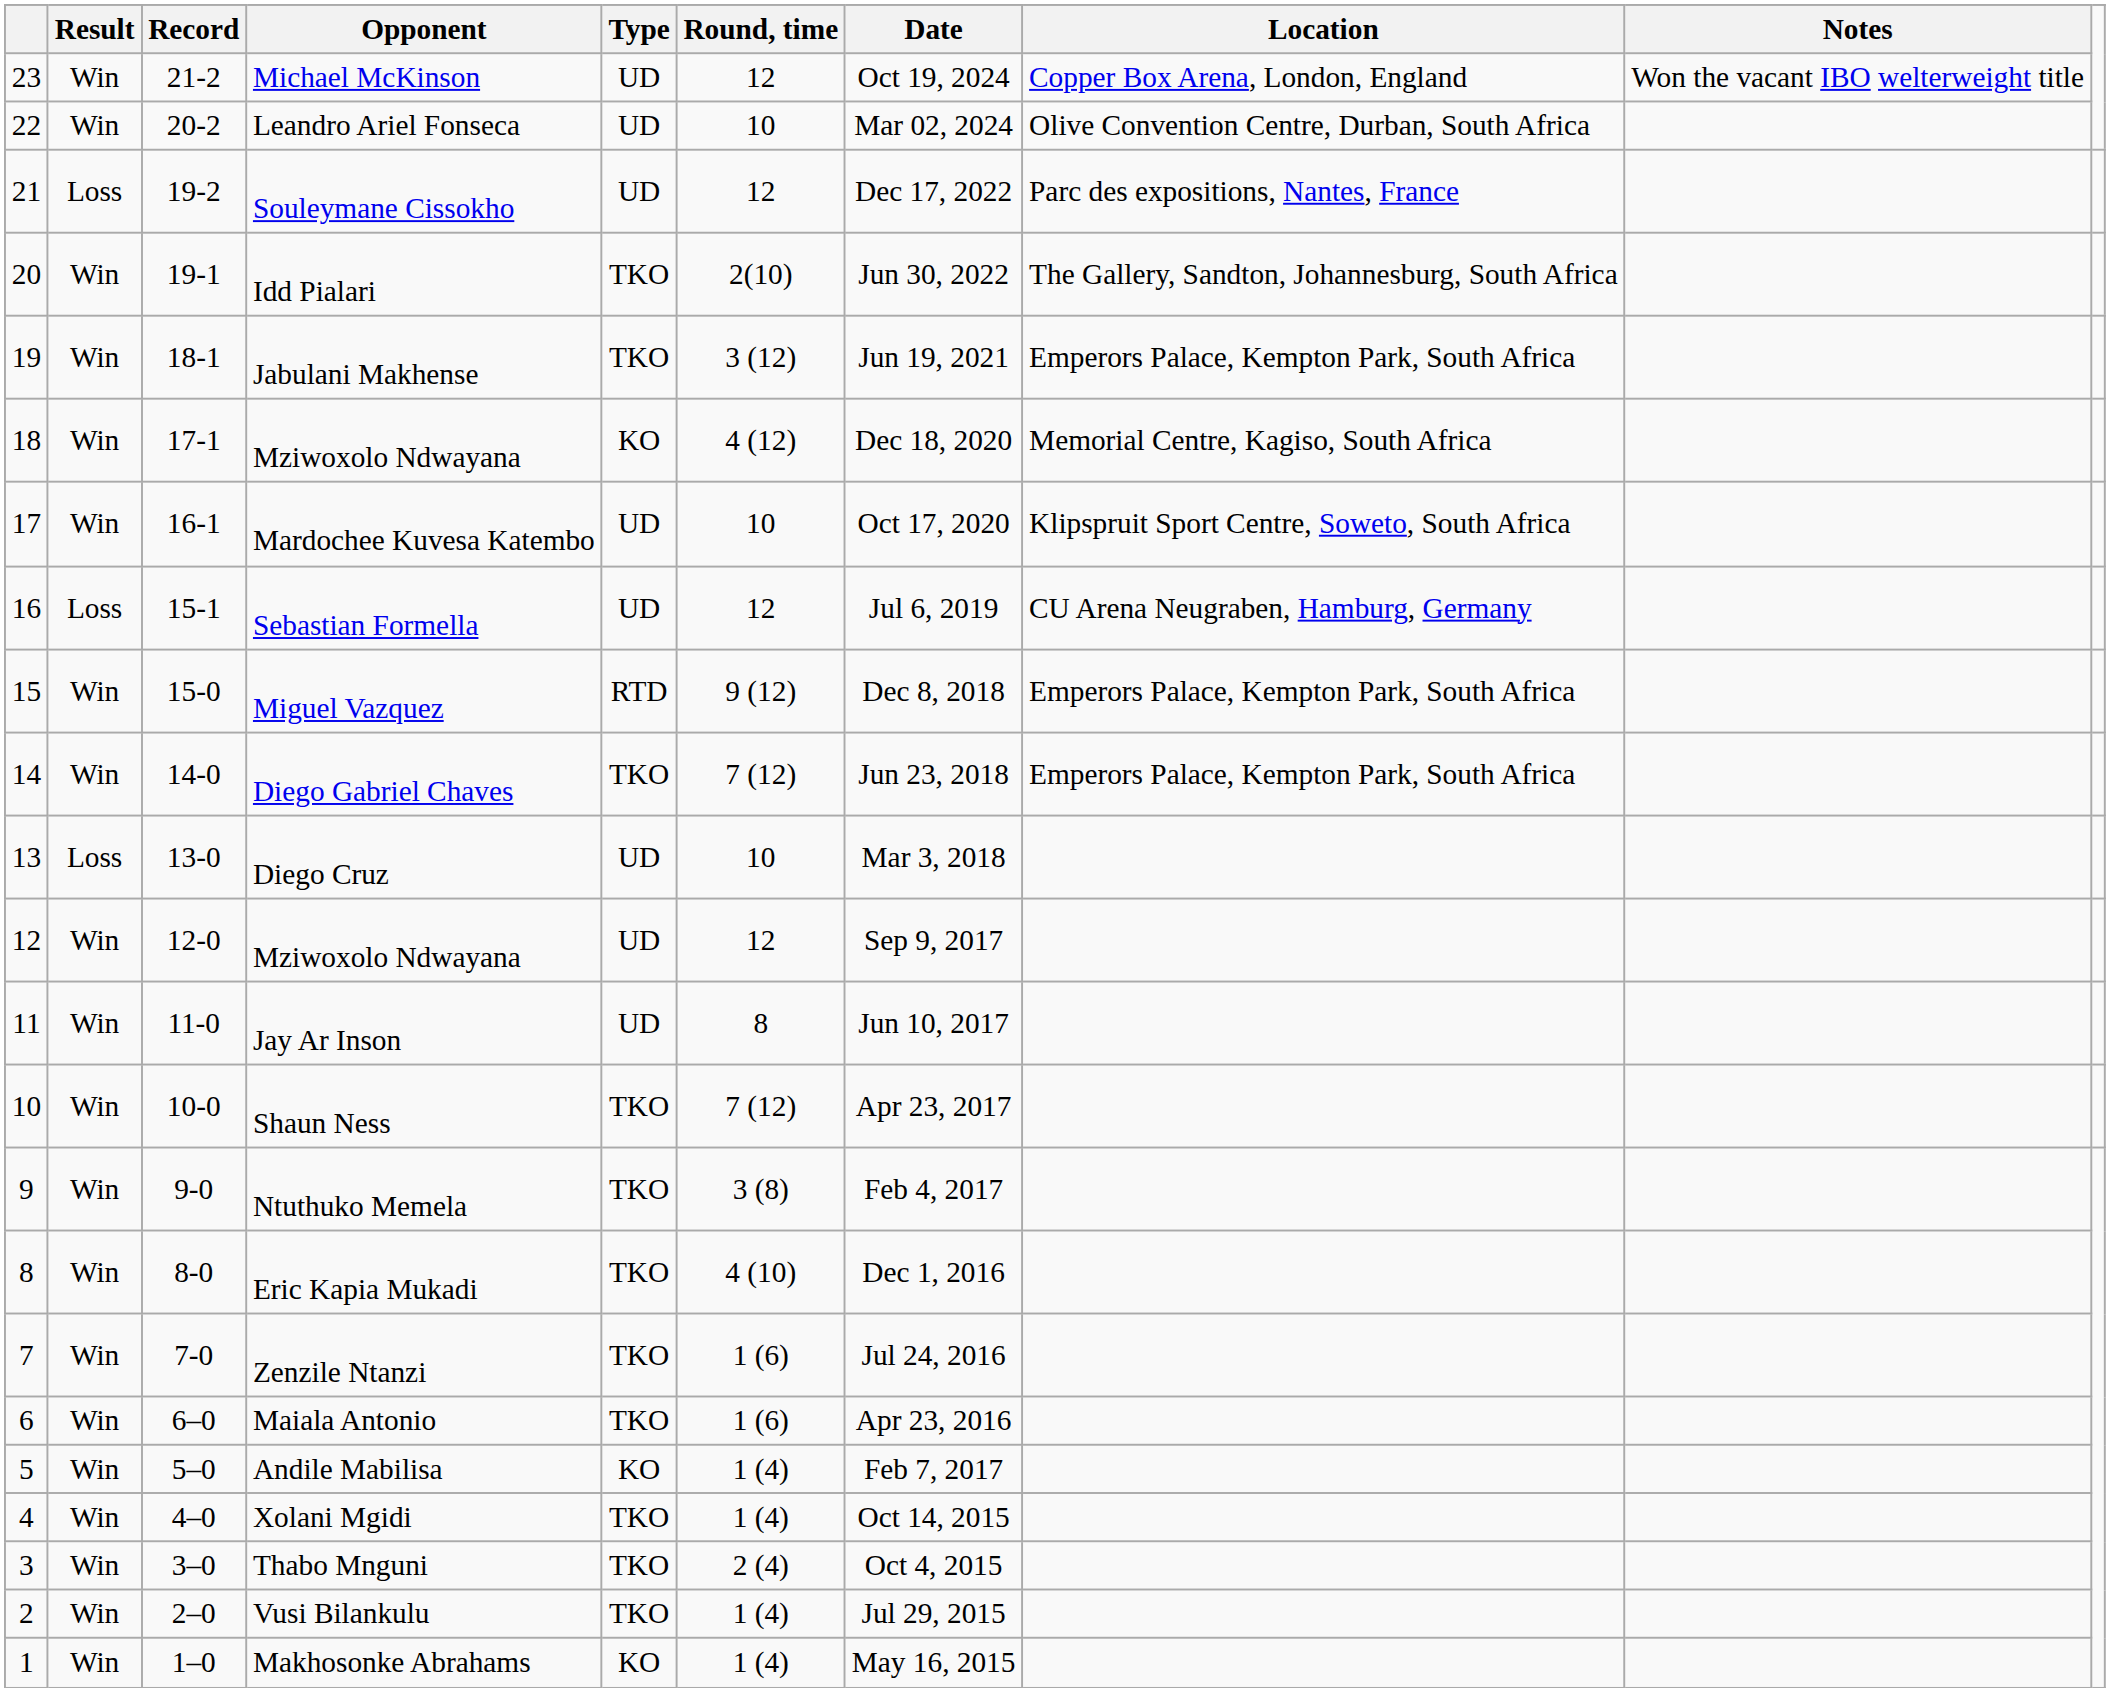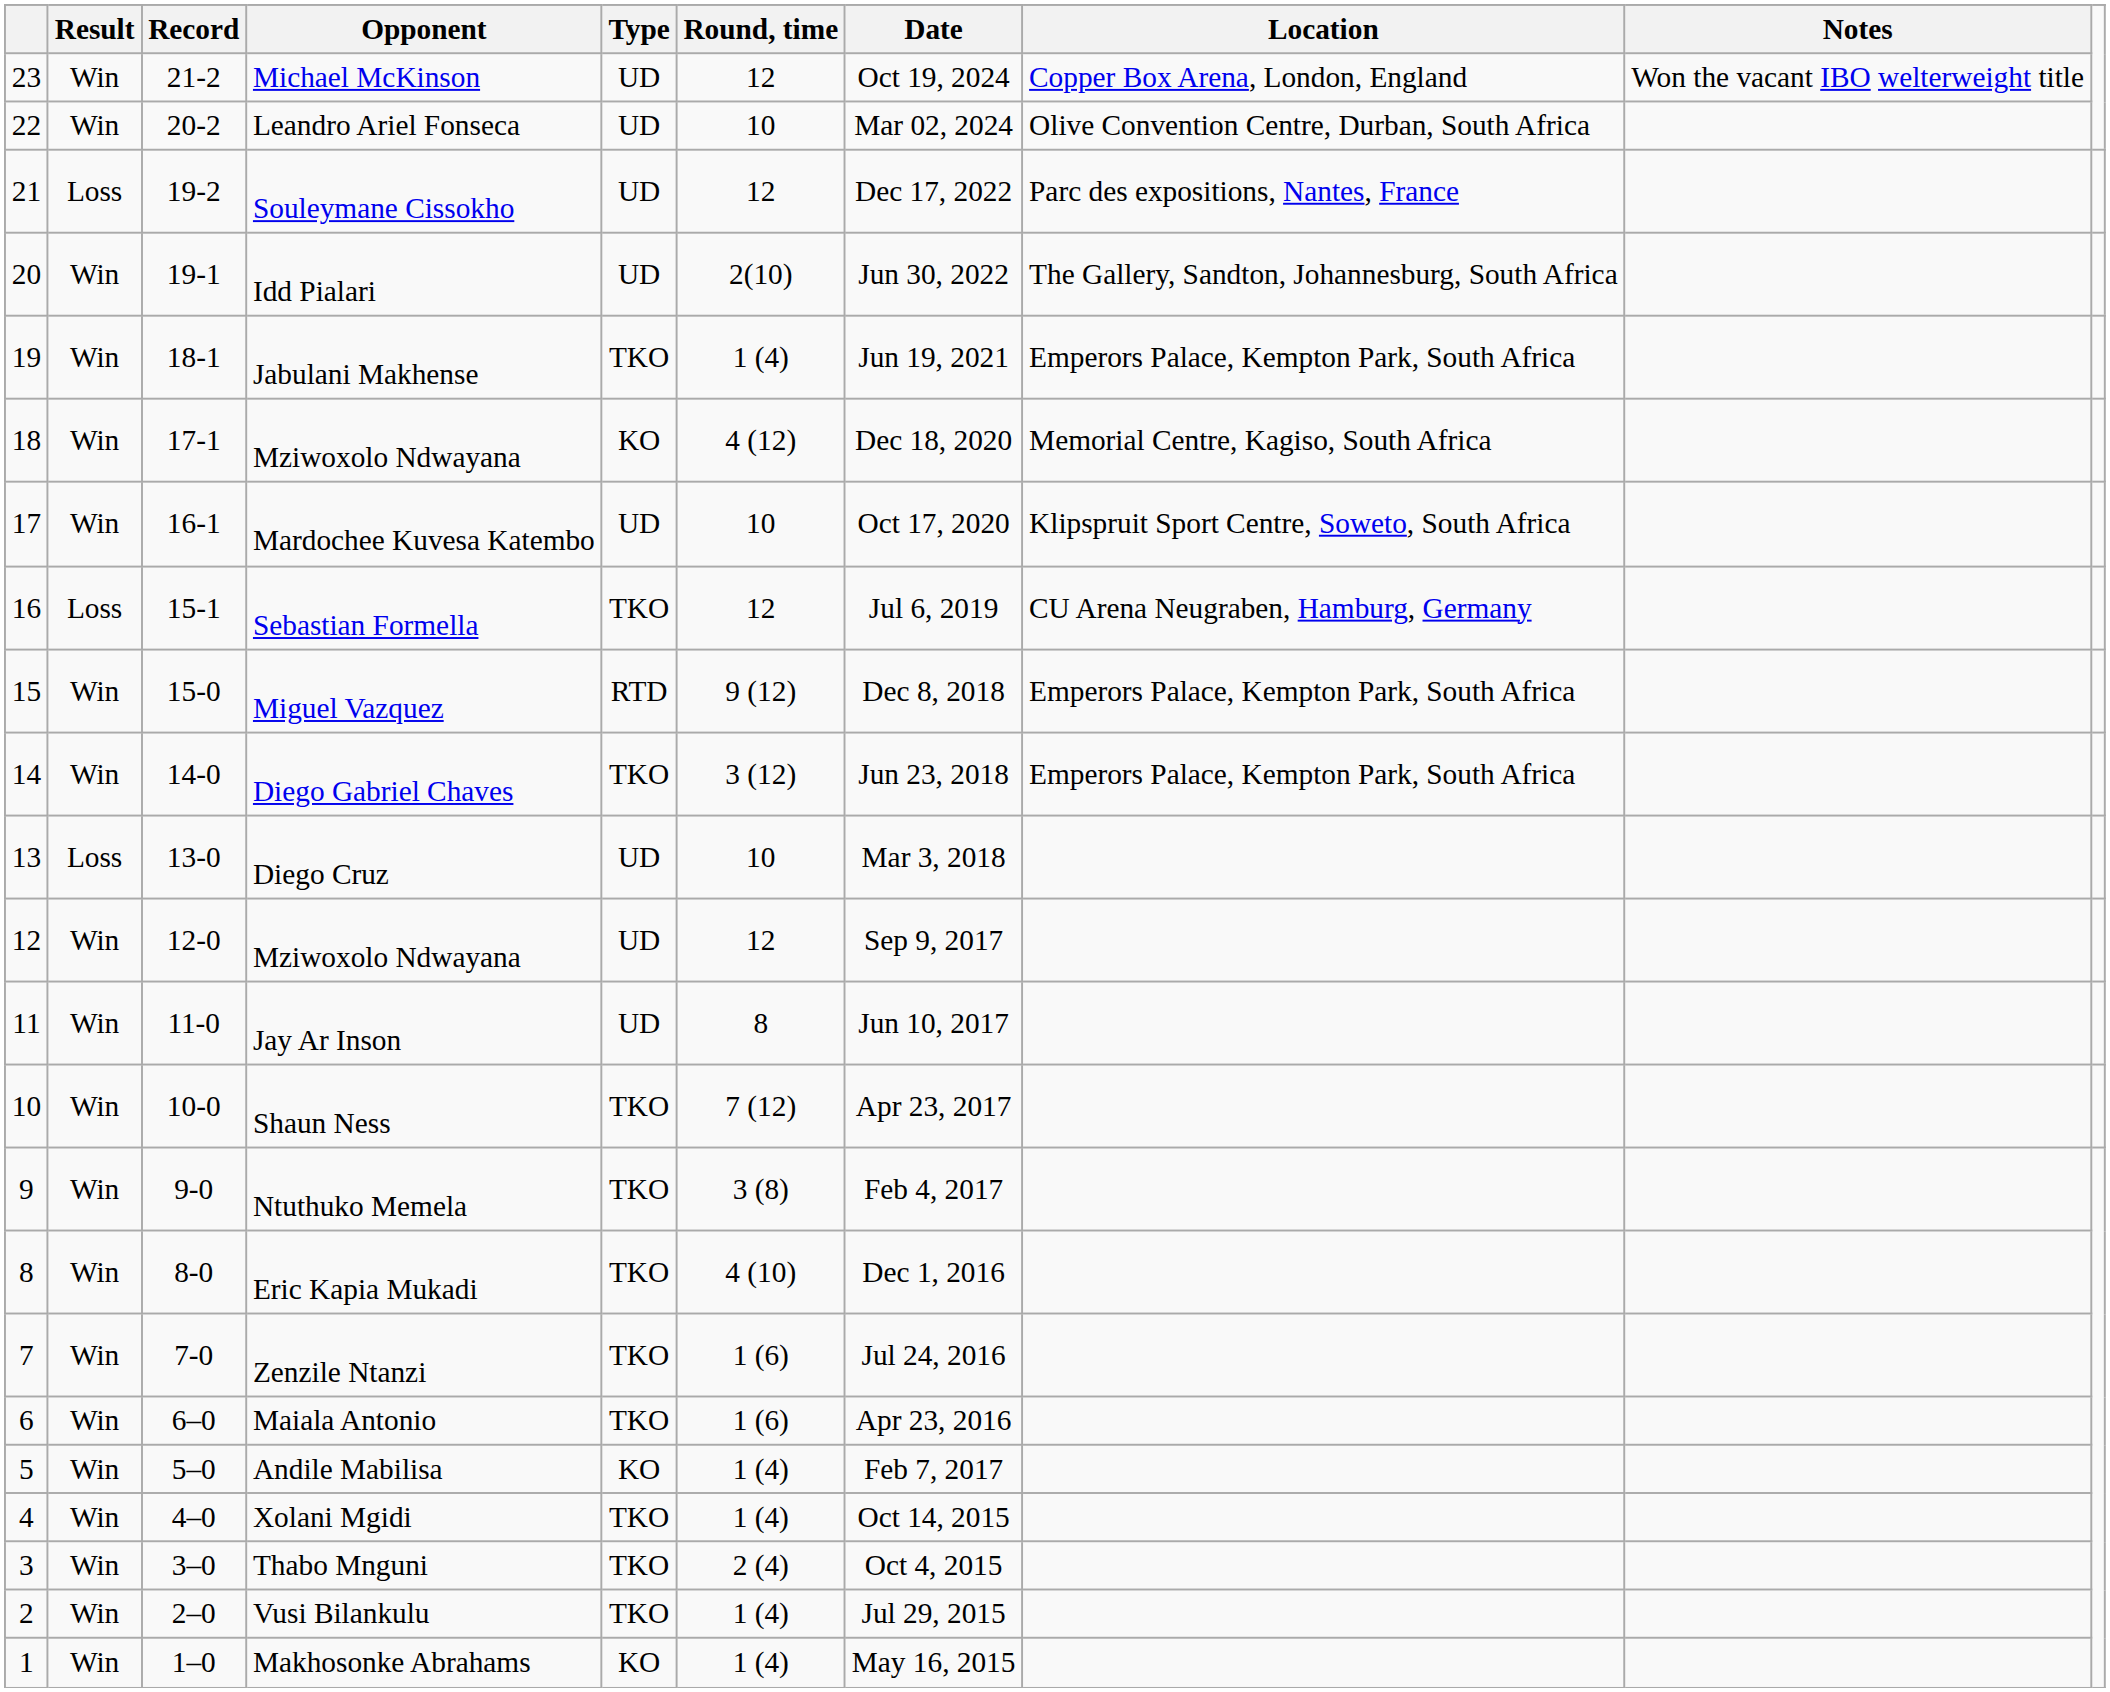Idd Pialari | Type: TKO -> UD
Jabulani Makhense | Round, time: 3 (12) -> 1 (4)
Sebastian Formella | Type: UD -> TKO
Diego Gabriel Chaves | Round, time: 7 (12) -> 3 (12)
